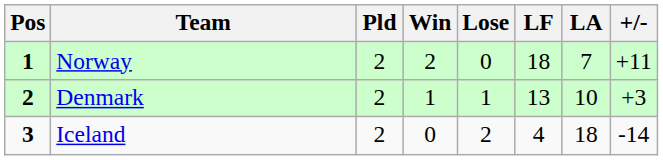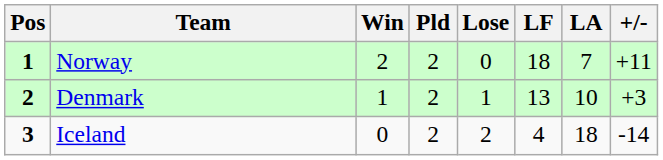columns swapped: Pld <-> Win
